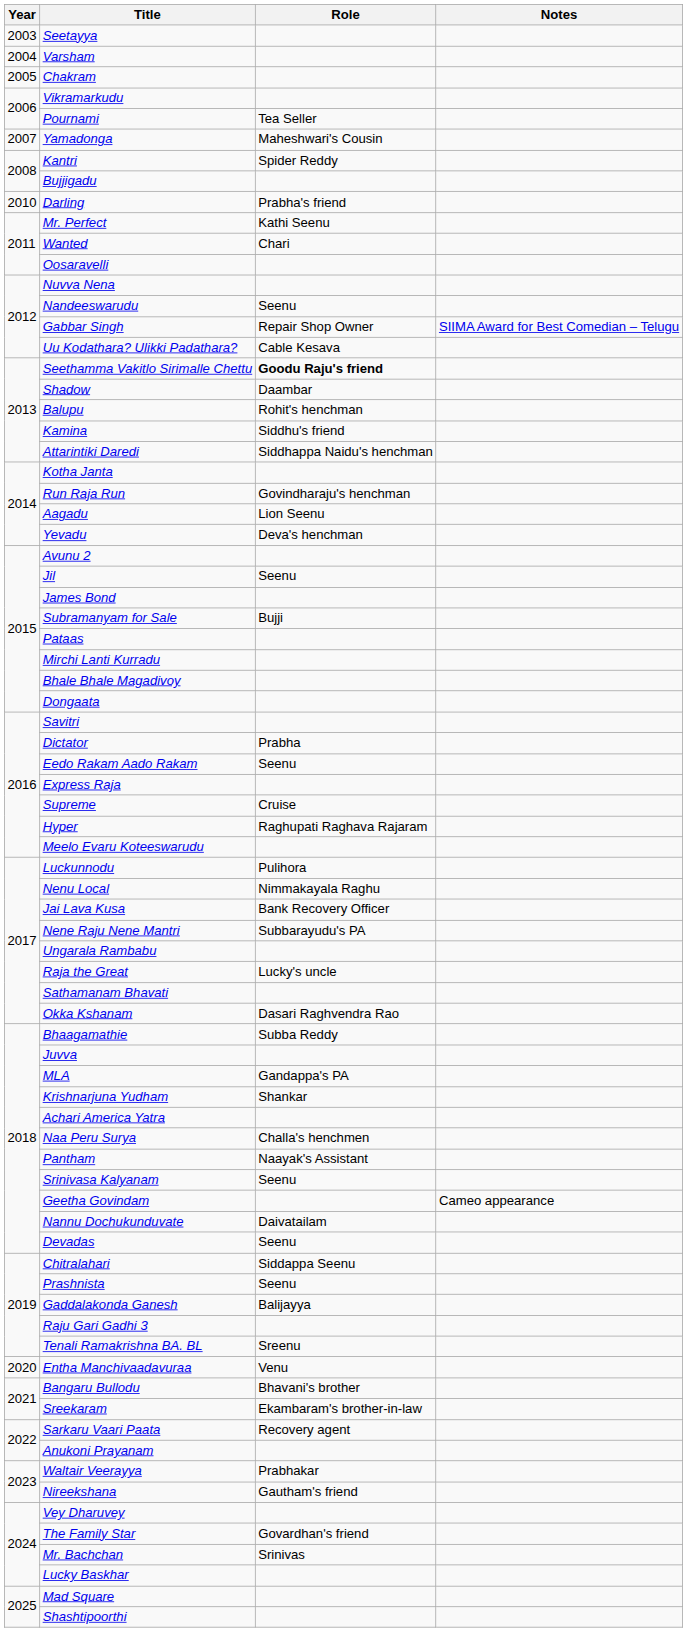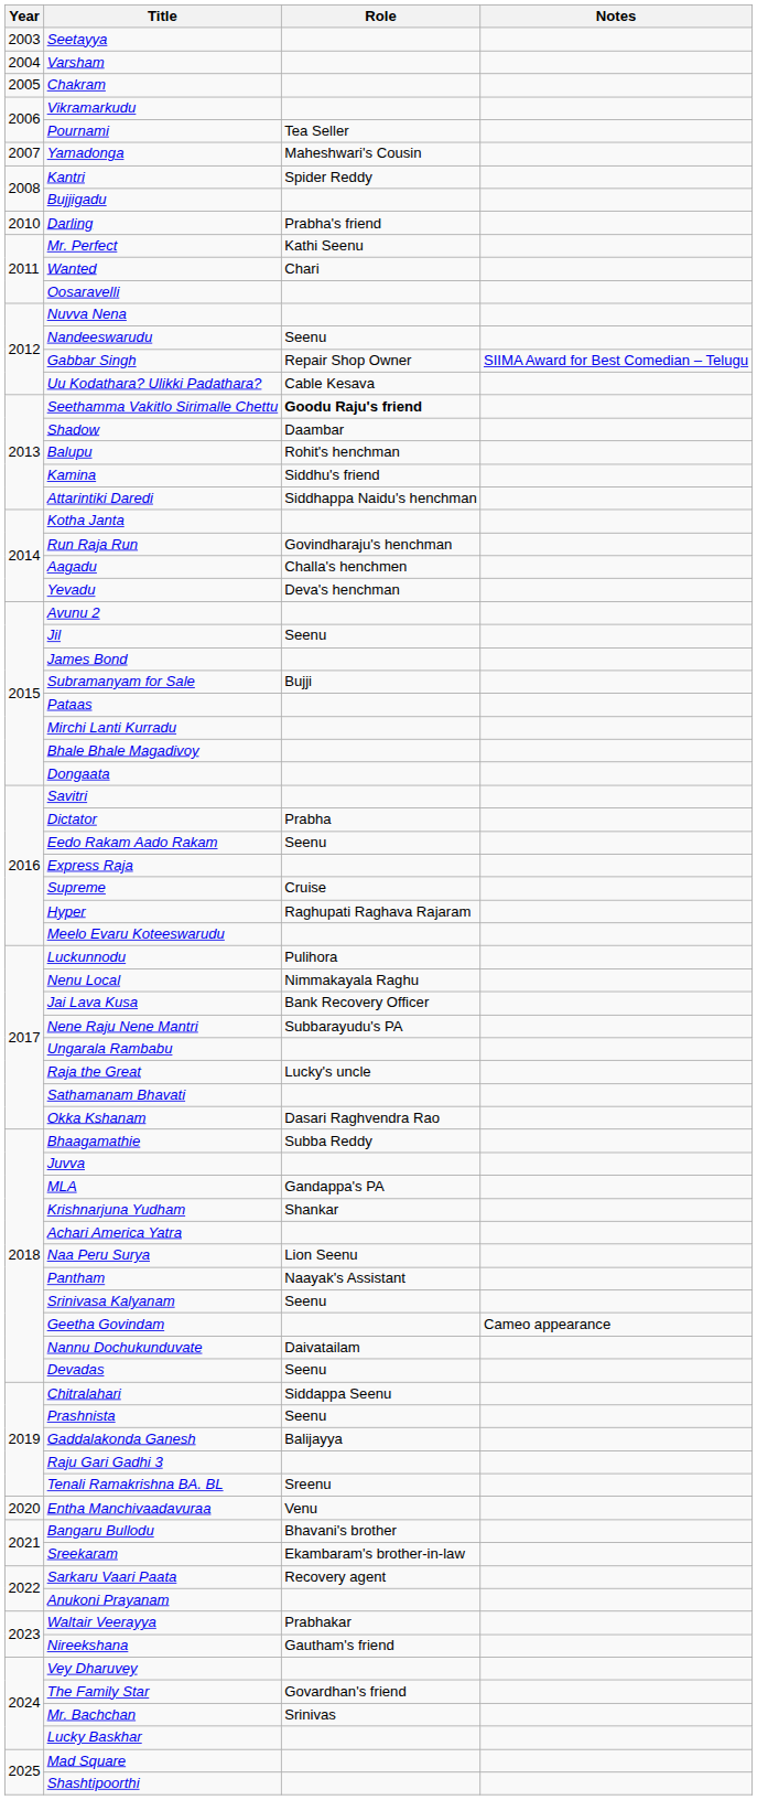Aagadu | Role: Lion Seenu -> Challa's henchmen
Naa Peru Surya | Role: Challa's henchmen -> Lion Seenu
